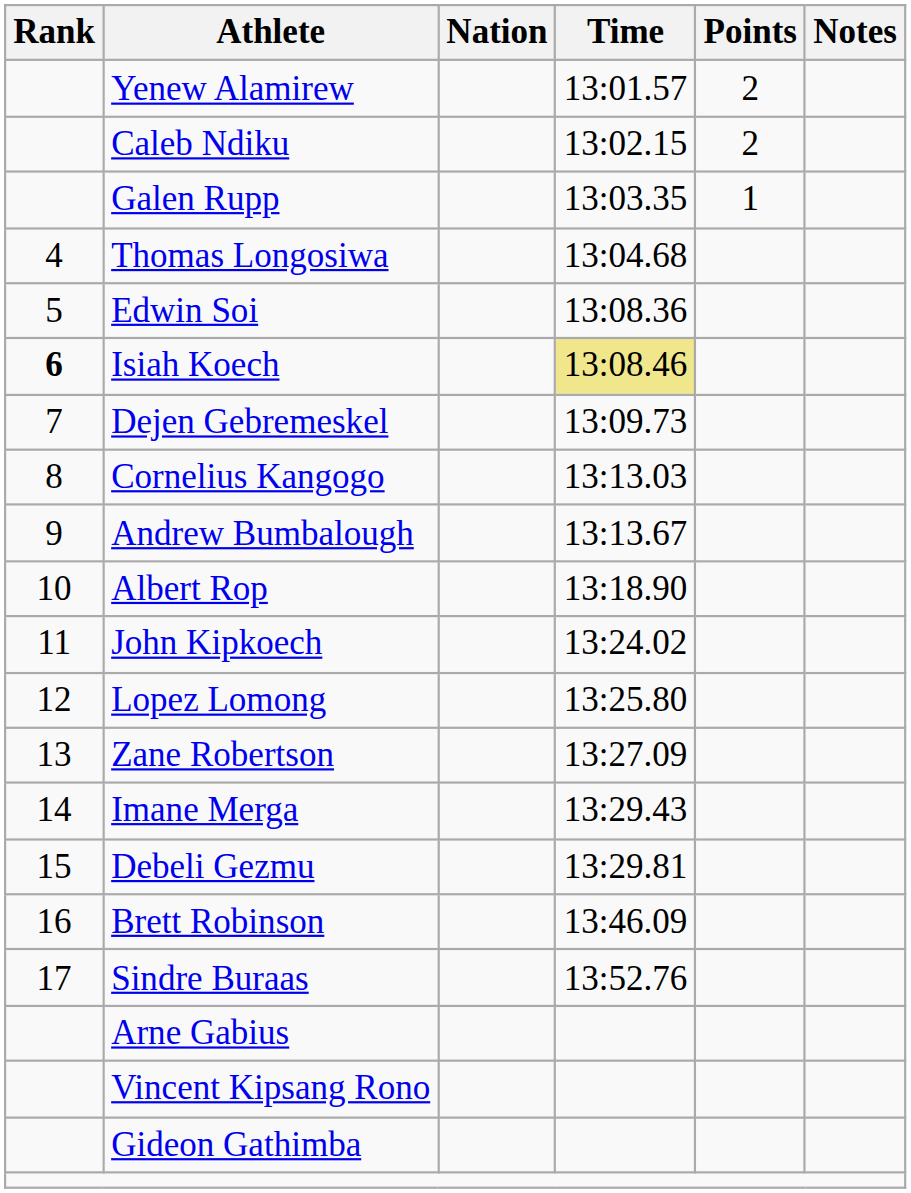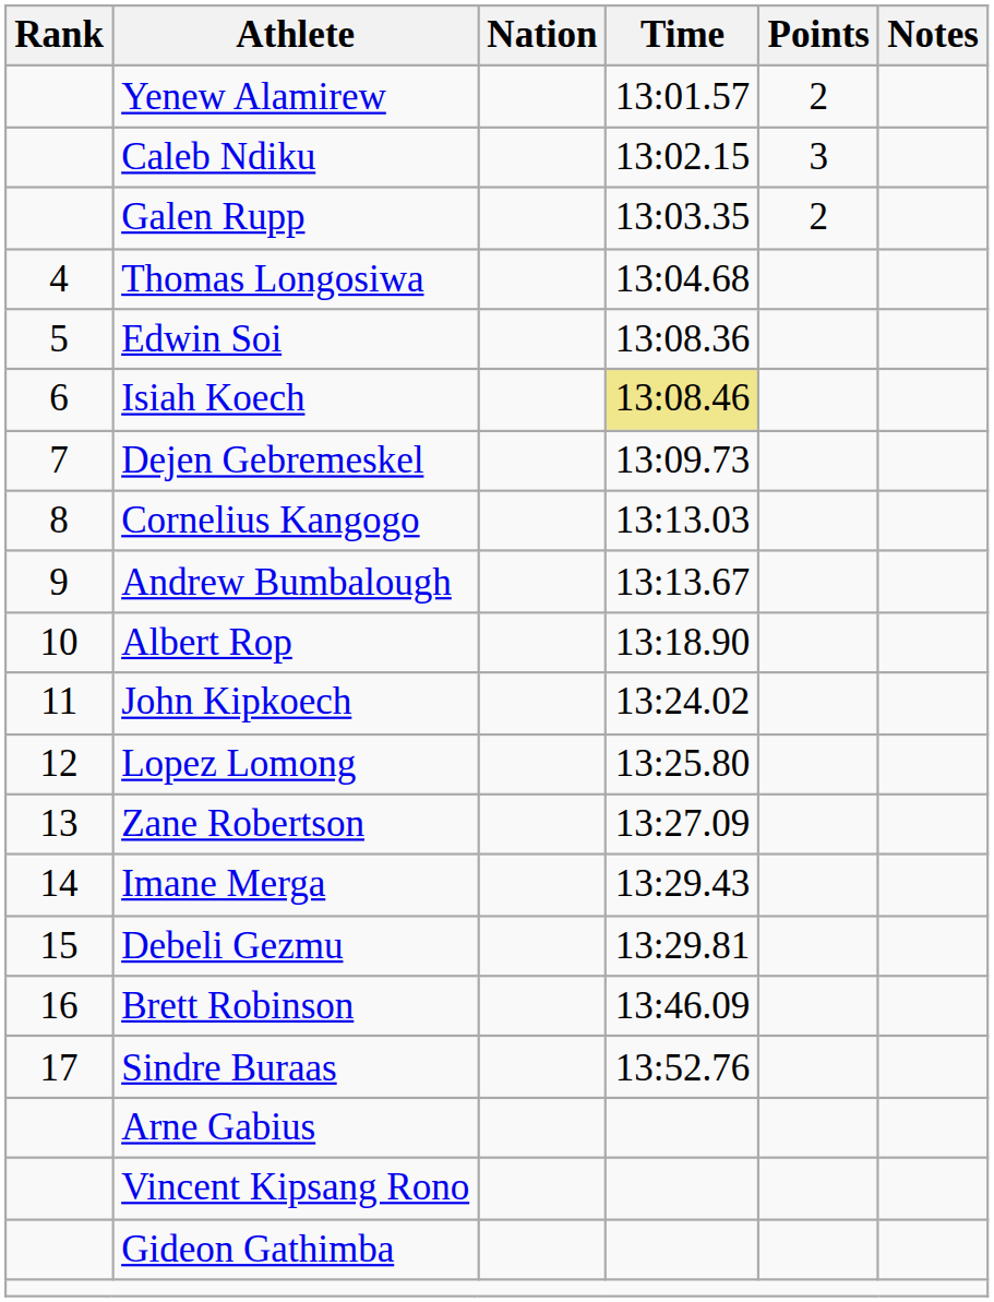Caleb Ndiku | Points: 2 -> 3
Galen Rupp | Points: 1 -> 2
Isiah Koech | Rank: bold -> normal
